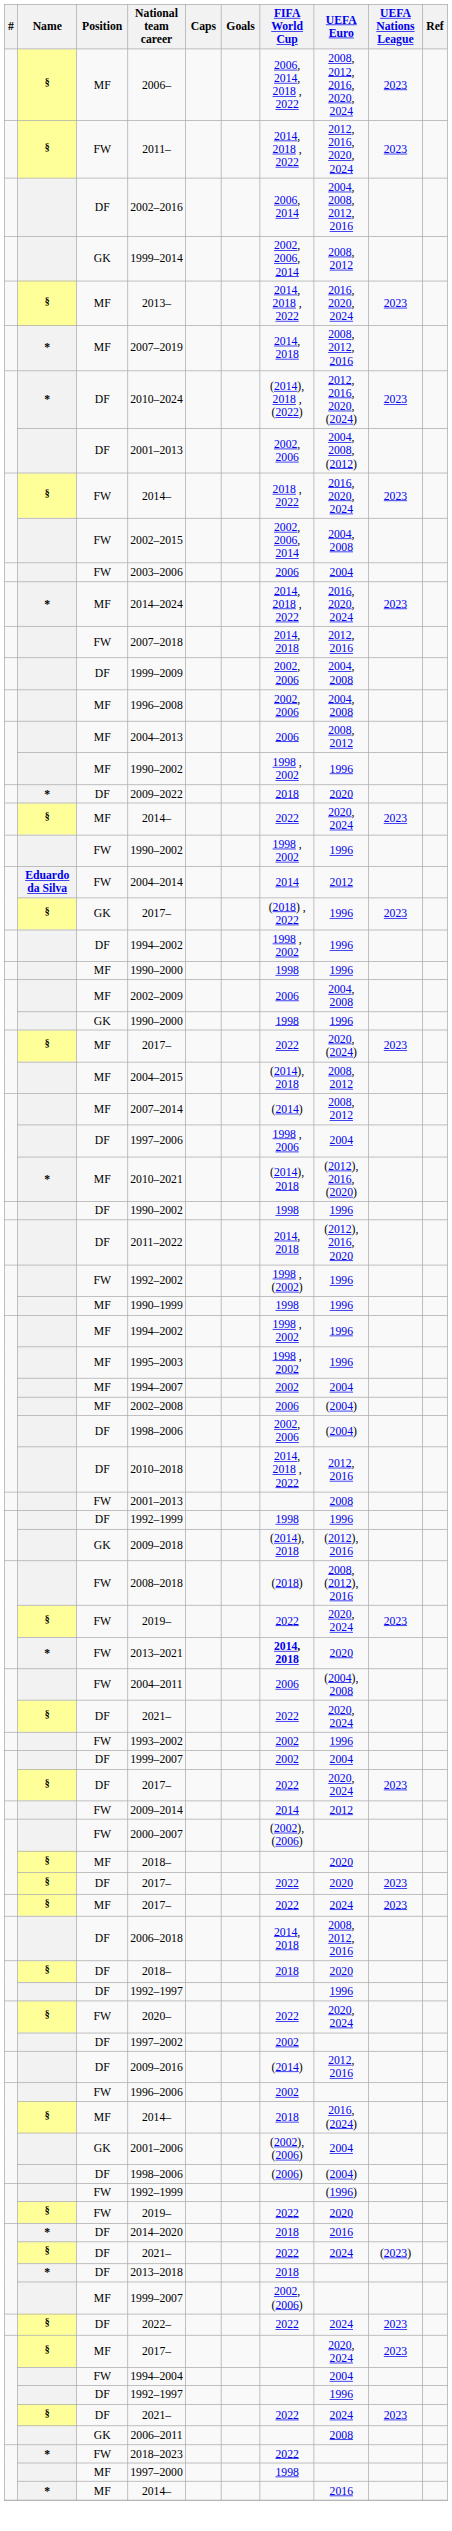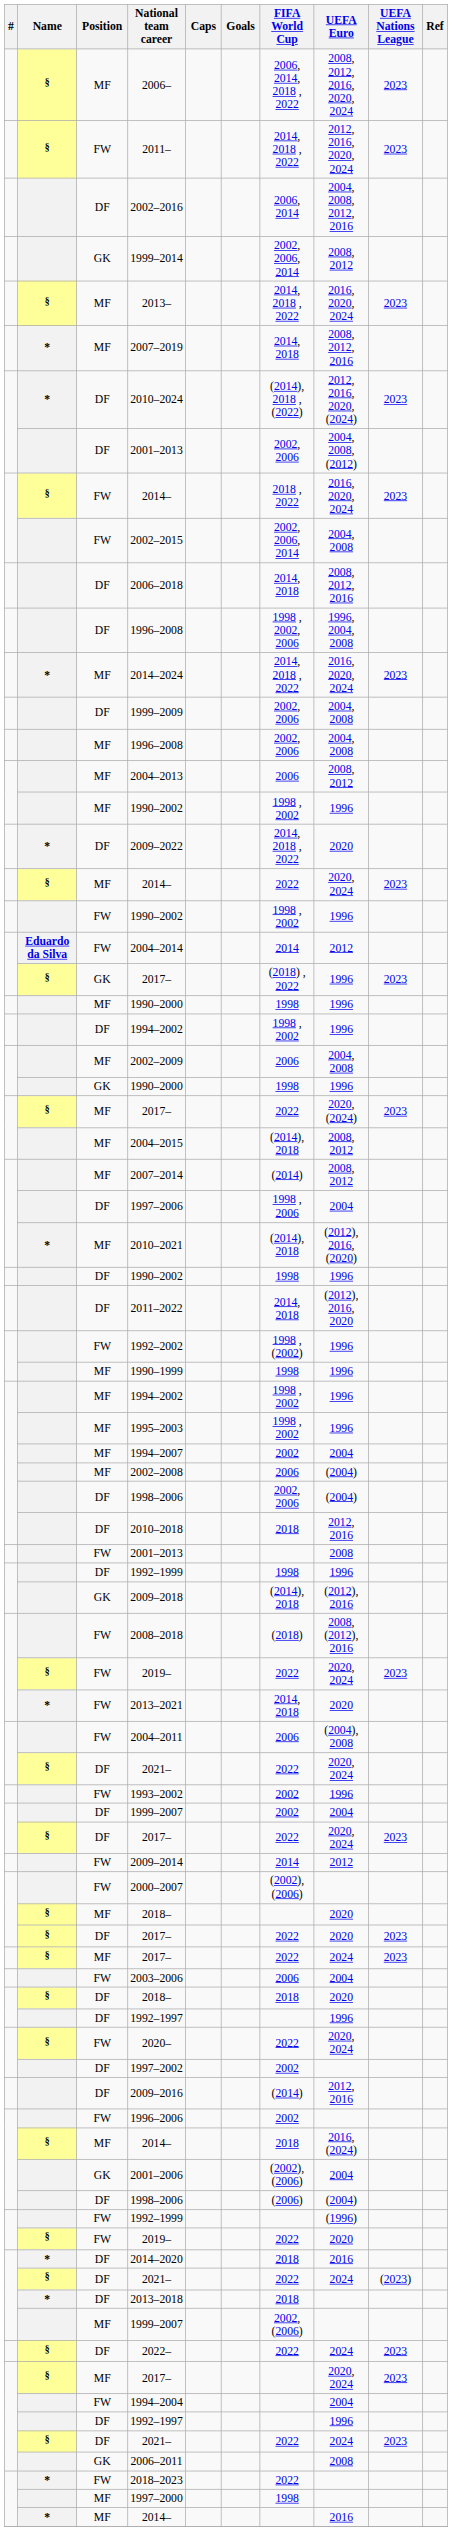rows swapped: 2006–2018 <-> 2003–2006
+ row: DF | 1996–2008 | 1998 , 2002, 2006 | 1996, 2004, 2008
- row: FW | 2007–2018 | 2014, 2018 | 2012, 2016
2009–2022 | FIFA World Cup: 2018 -> 2014, 2018 , 2022
rows swapped: MF / 1990–2000 <-> DF / 1994–2002
2010–2018 | FIFA World Cup: 2014, 2018 , 2022 -> 2018
2013–2021 | FIFA World Cup: bold -> normal
